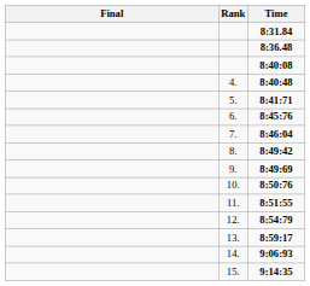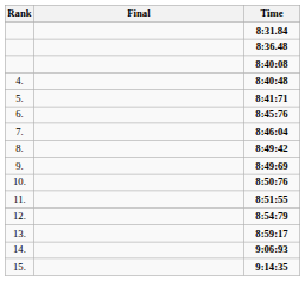columns swapped: Rank <-> Final
